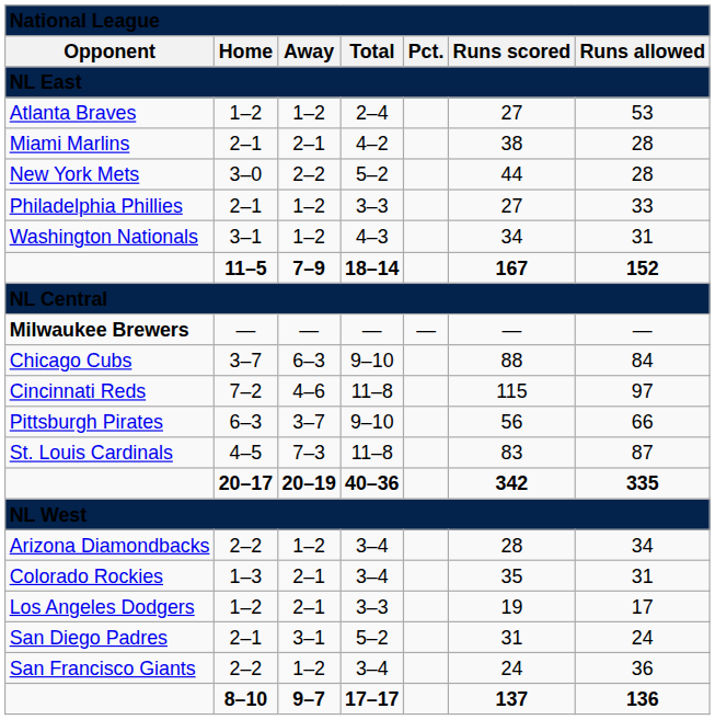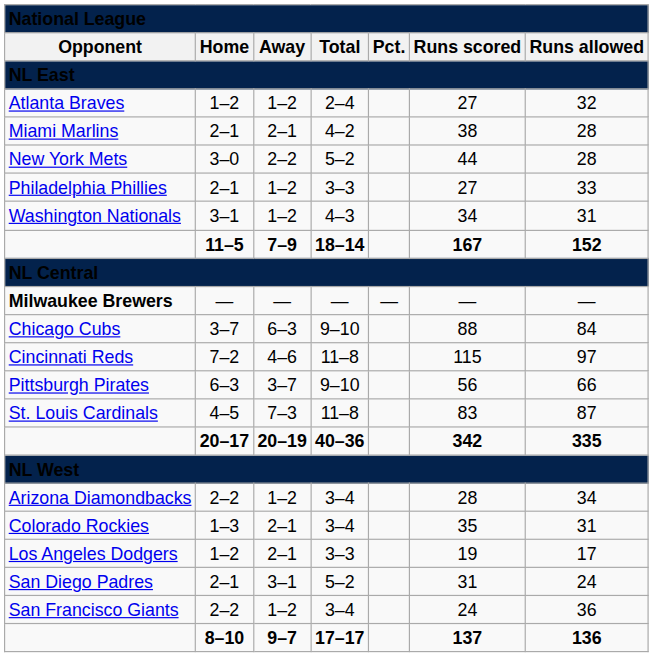Atlanta Braves | column 7: 53 -> 32
